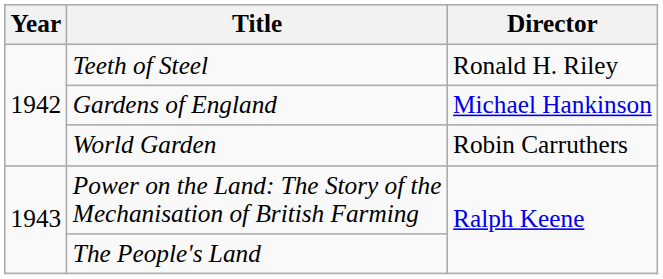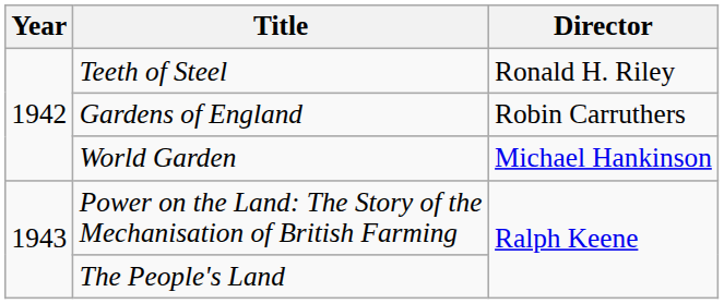Gardens of England | Director: Michael Hankinson -> Robin Carruthers
World Garden | Director: Robin Carruthers -> Michael Hankinson
